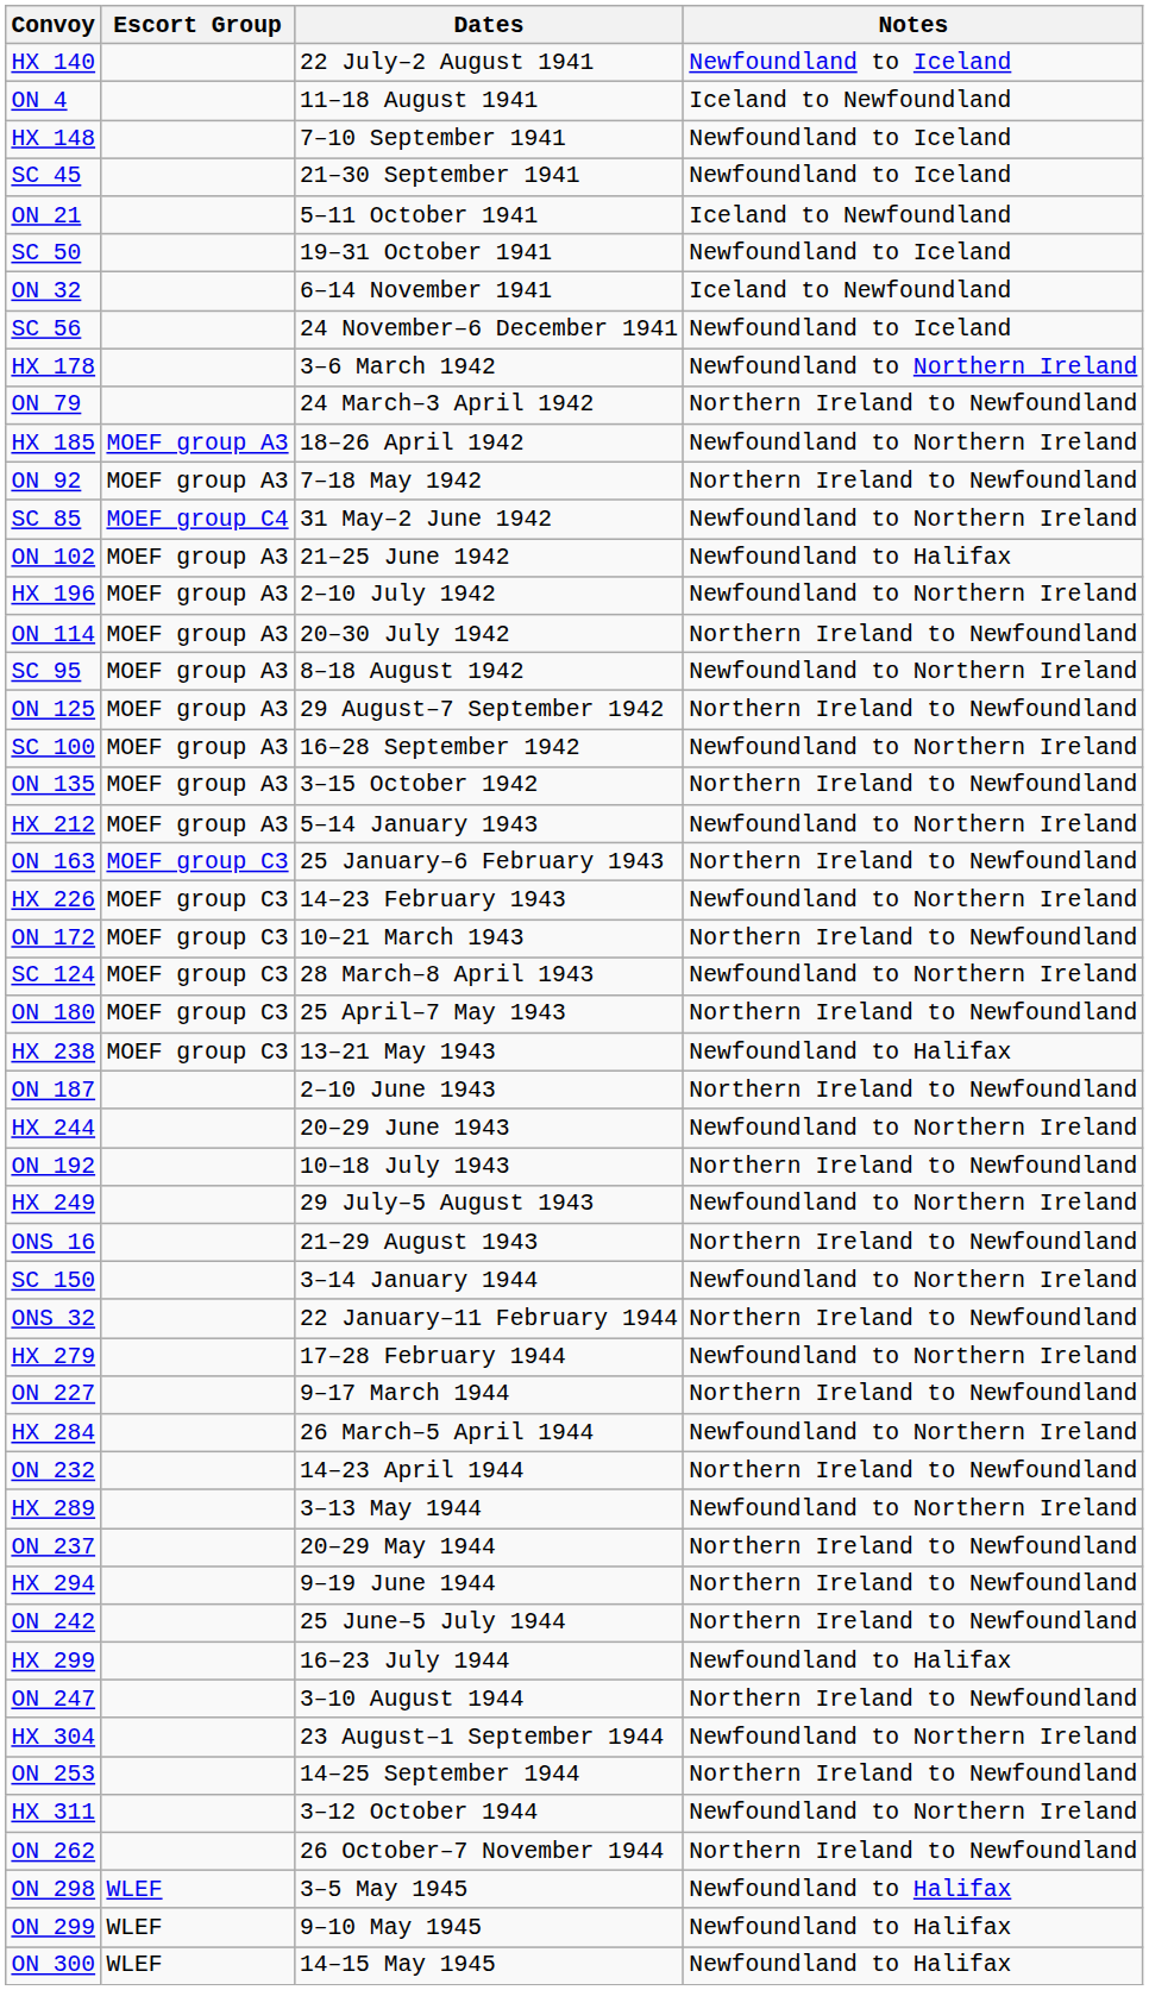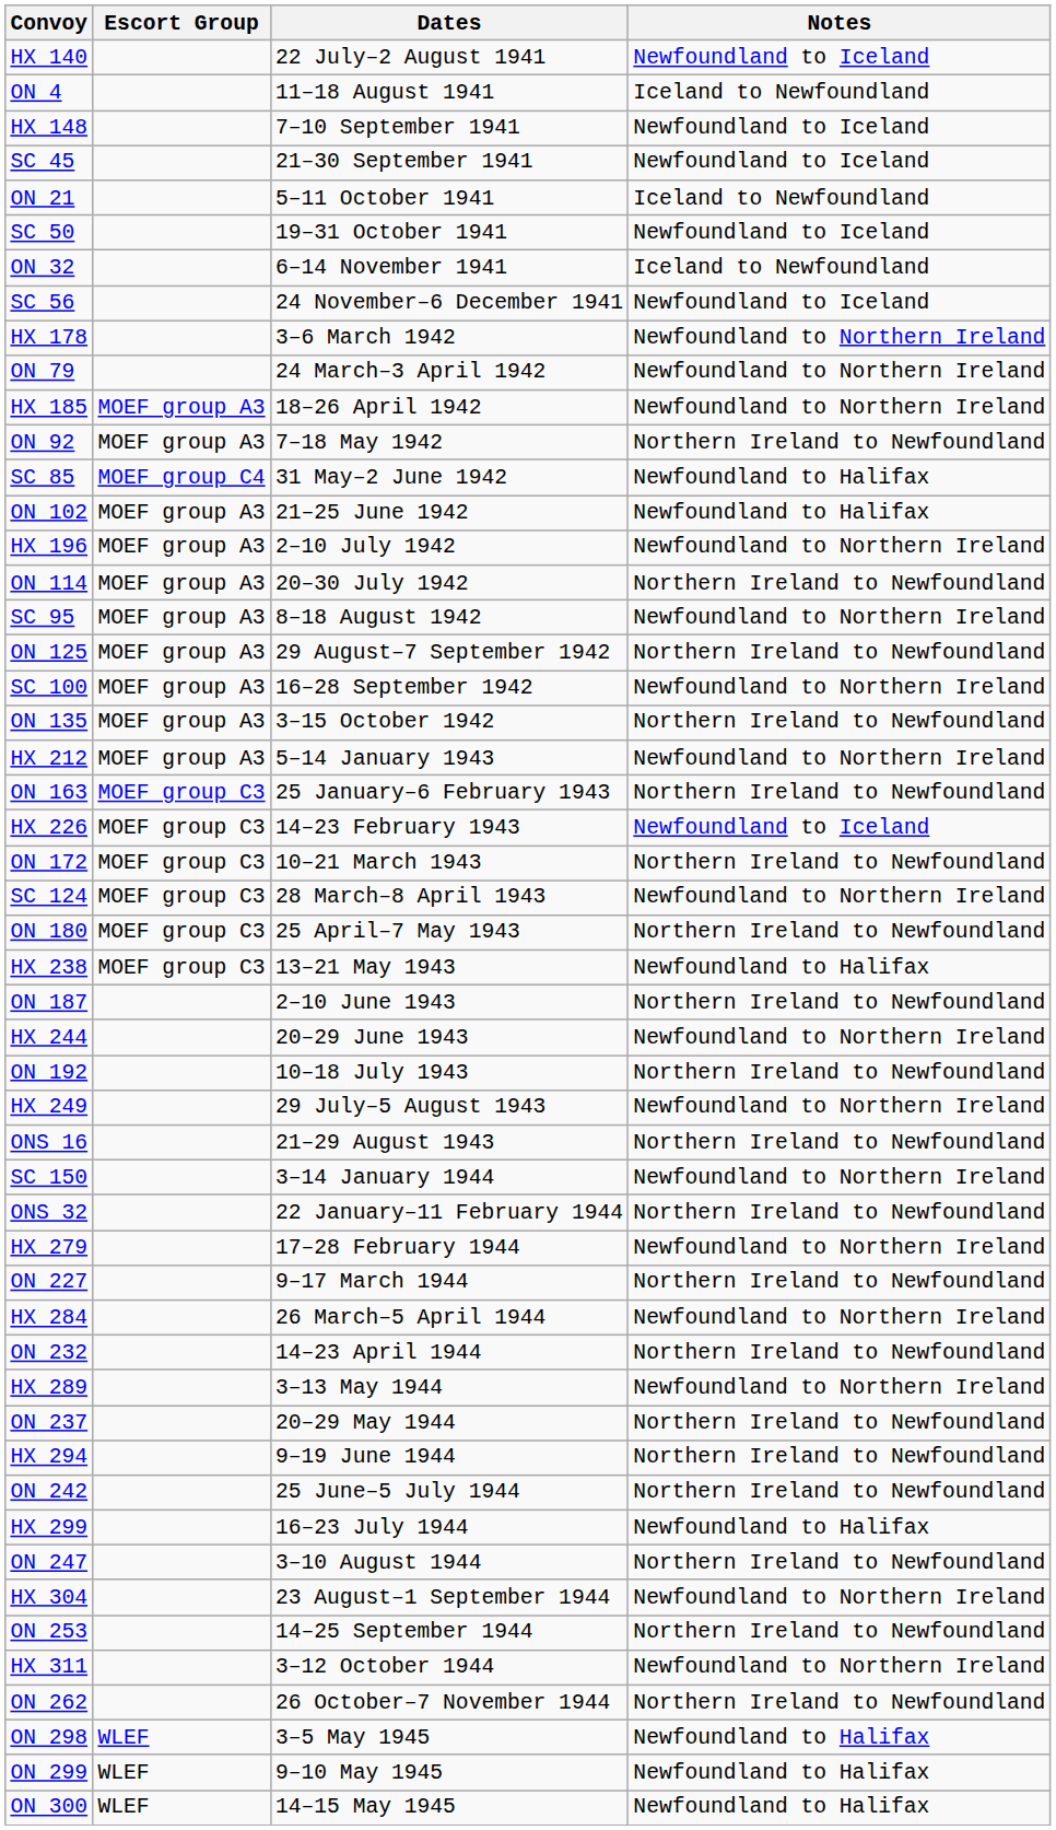ON 79 | Notes: Northern Ireland to Newfoundland -> Newfoundland to Northern Ireland
SC 85 | Notes: Newfoundland to Northern Ireland -> Newfoundland to Halifax
HX 226 | Notes: Newfoundland to Northern Ireland -> Newfoundland to Iceland
